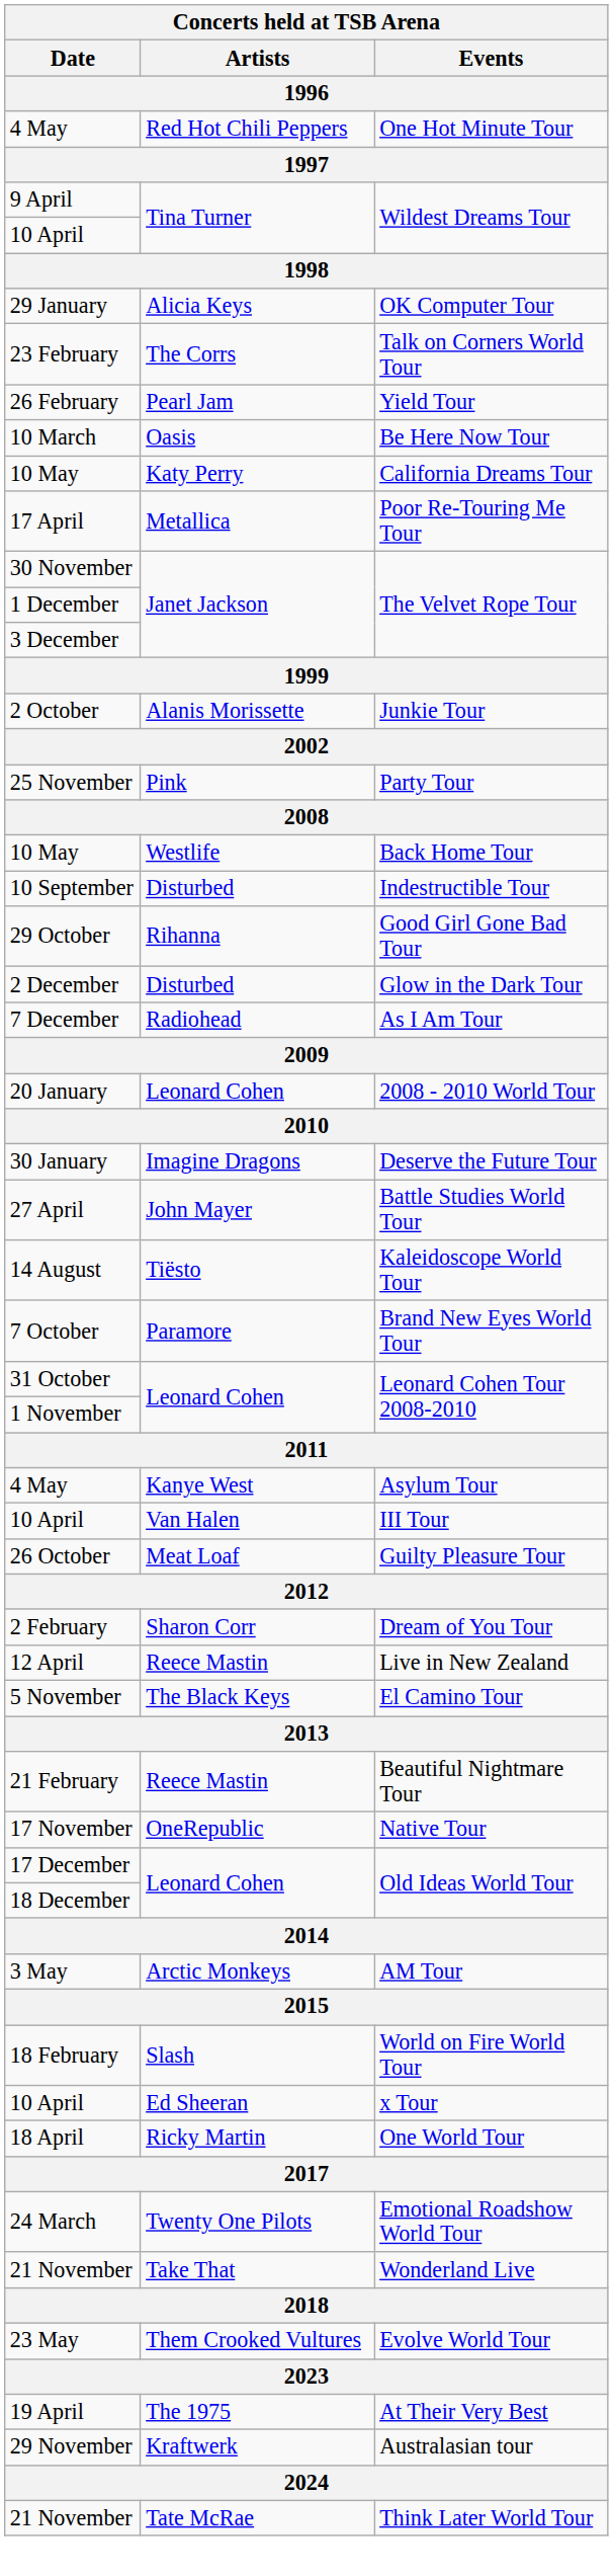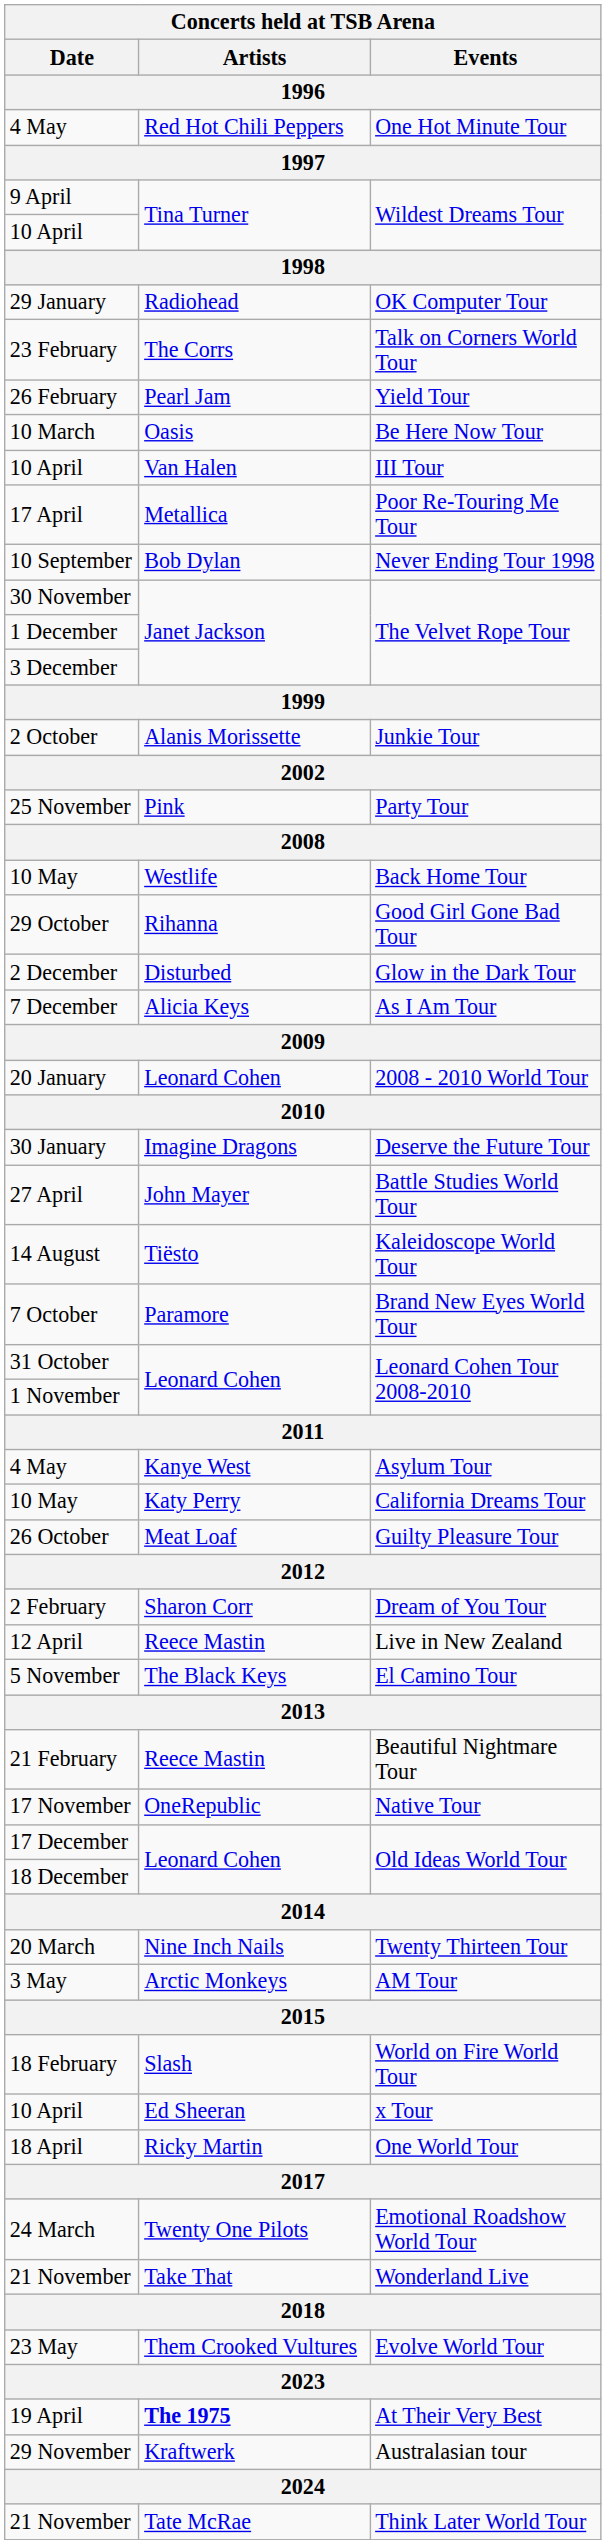OK Computer Tour | Artists: Alicia Keys -> Radiohead
rows swapped: III Tour <-> California Dreams Tour
+ row: 10 September | Bob Dylan | Never Ending Tour 1998
- row: 10 September | Disturbed | Indestructible Tour
As I Am Tour | Artists: Radiohead -> Alicia Keys
+ row: 20 March | Nine Inch Nails | Twenty Thirteen Tour
At Their Very Best | Artists: normal -> bold
